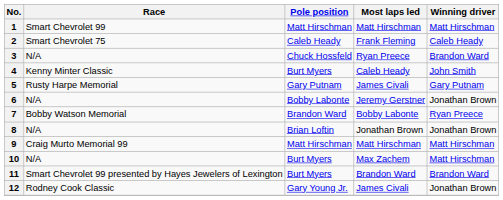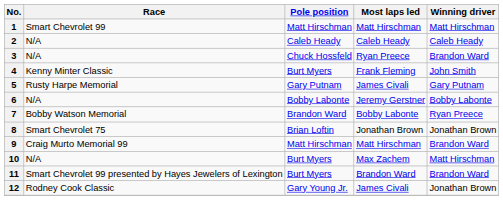2 | Race: Smart Chevrolet 75 -> N/A
2 | Most laps led: Frank Fleming -> Caleb Heady
4 | Most laps led: Caleb Heady -> Frank Fleming
6 | Winning driver: Jonathan Brown -> Bobby Labonte
8 | Race: N/A -> Smart Chevrolet 75
9 | Winning driver: Matt Hirschman -> Brandon Ward
